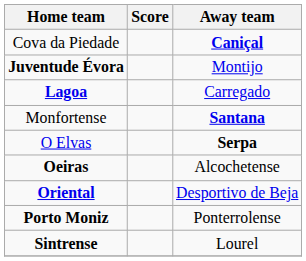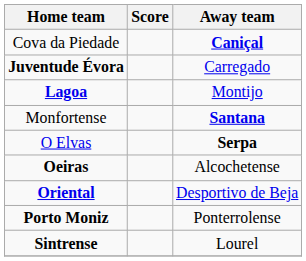Juventude Évora | Away team: Montijo -> Carregado
Lagoa | Away team: Carregado -> Montijo
